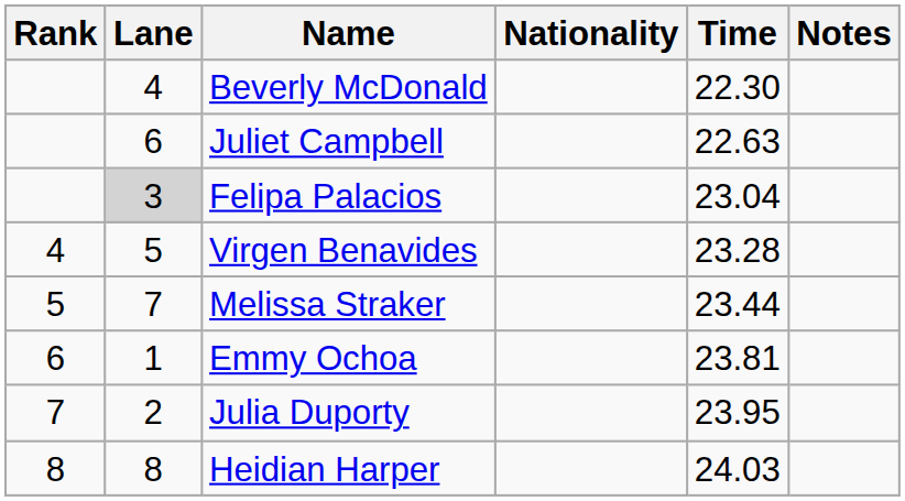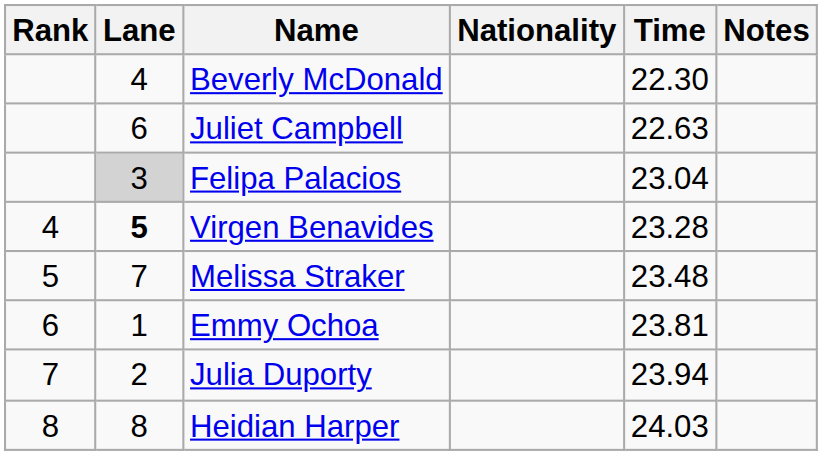Virgen Benavides | Lane: normal -> bold
Melissa Straker | Time: 23.44 -> 23.48
Julia Duporty | Time: 23.95 -> 23.94
